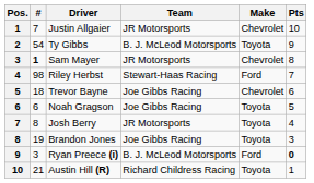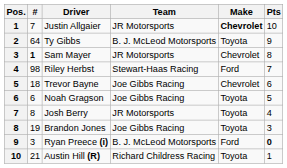Justin Allgaier | Make: normal -> bold
Ty Gibbs | #: 54 -> 64
